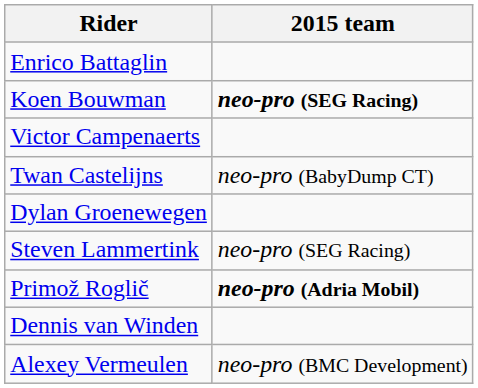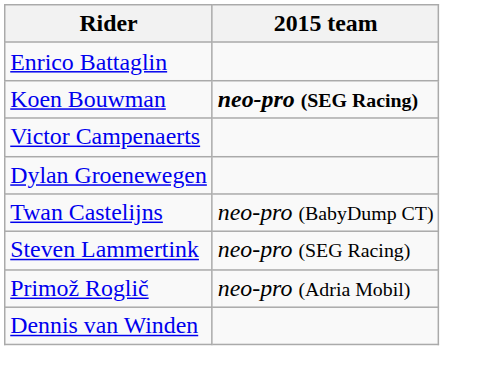rows swapped: Twan Castelijns <-> Dylan Groenewegen
Primož Roglič | 2015 team: bold -> normal
- row: Alexey Vermeulen | neo-pro (BMC Development)
